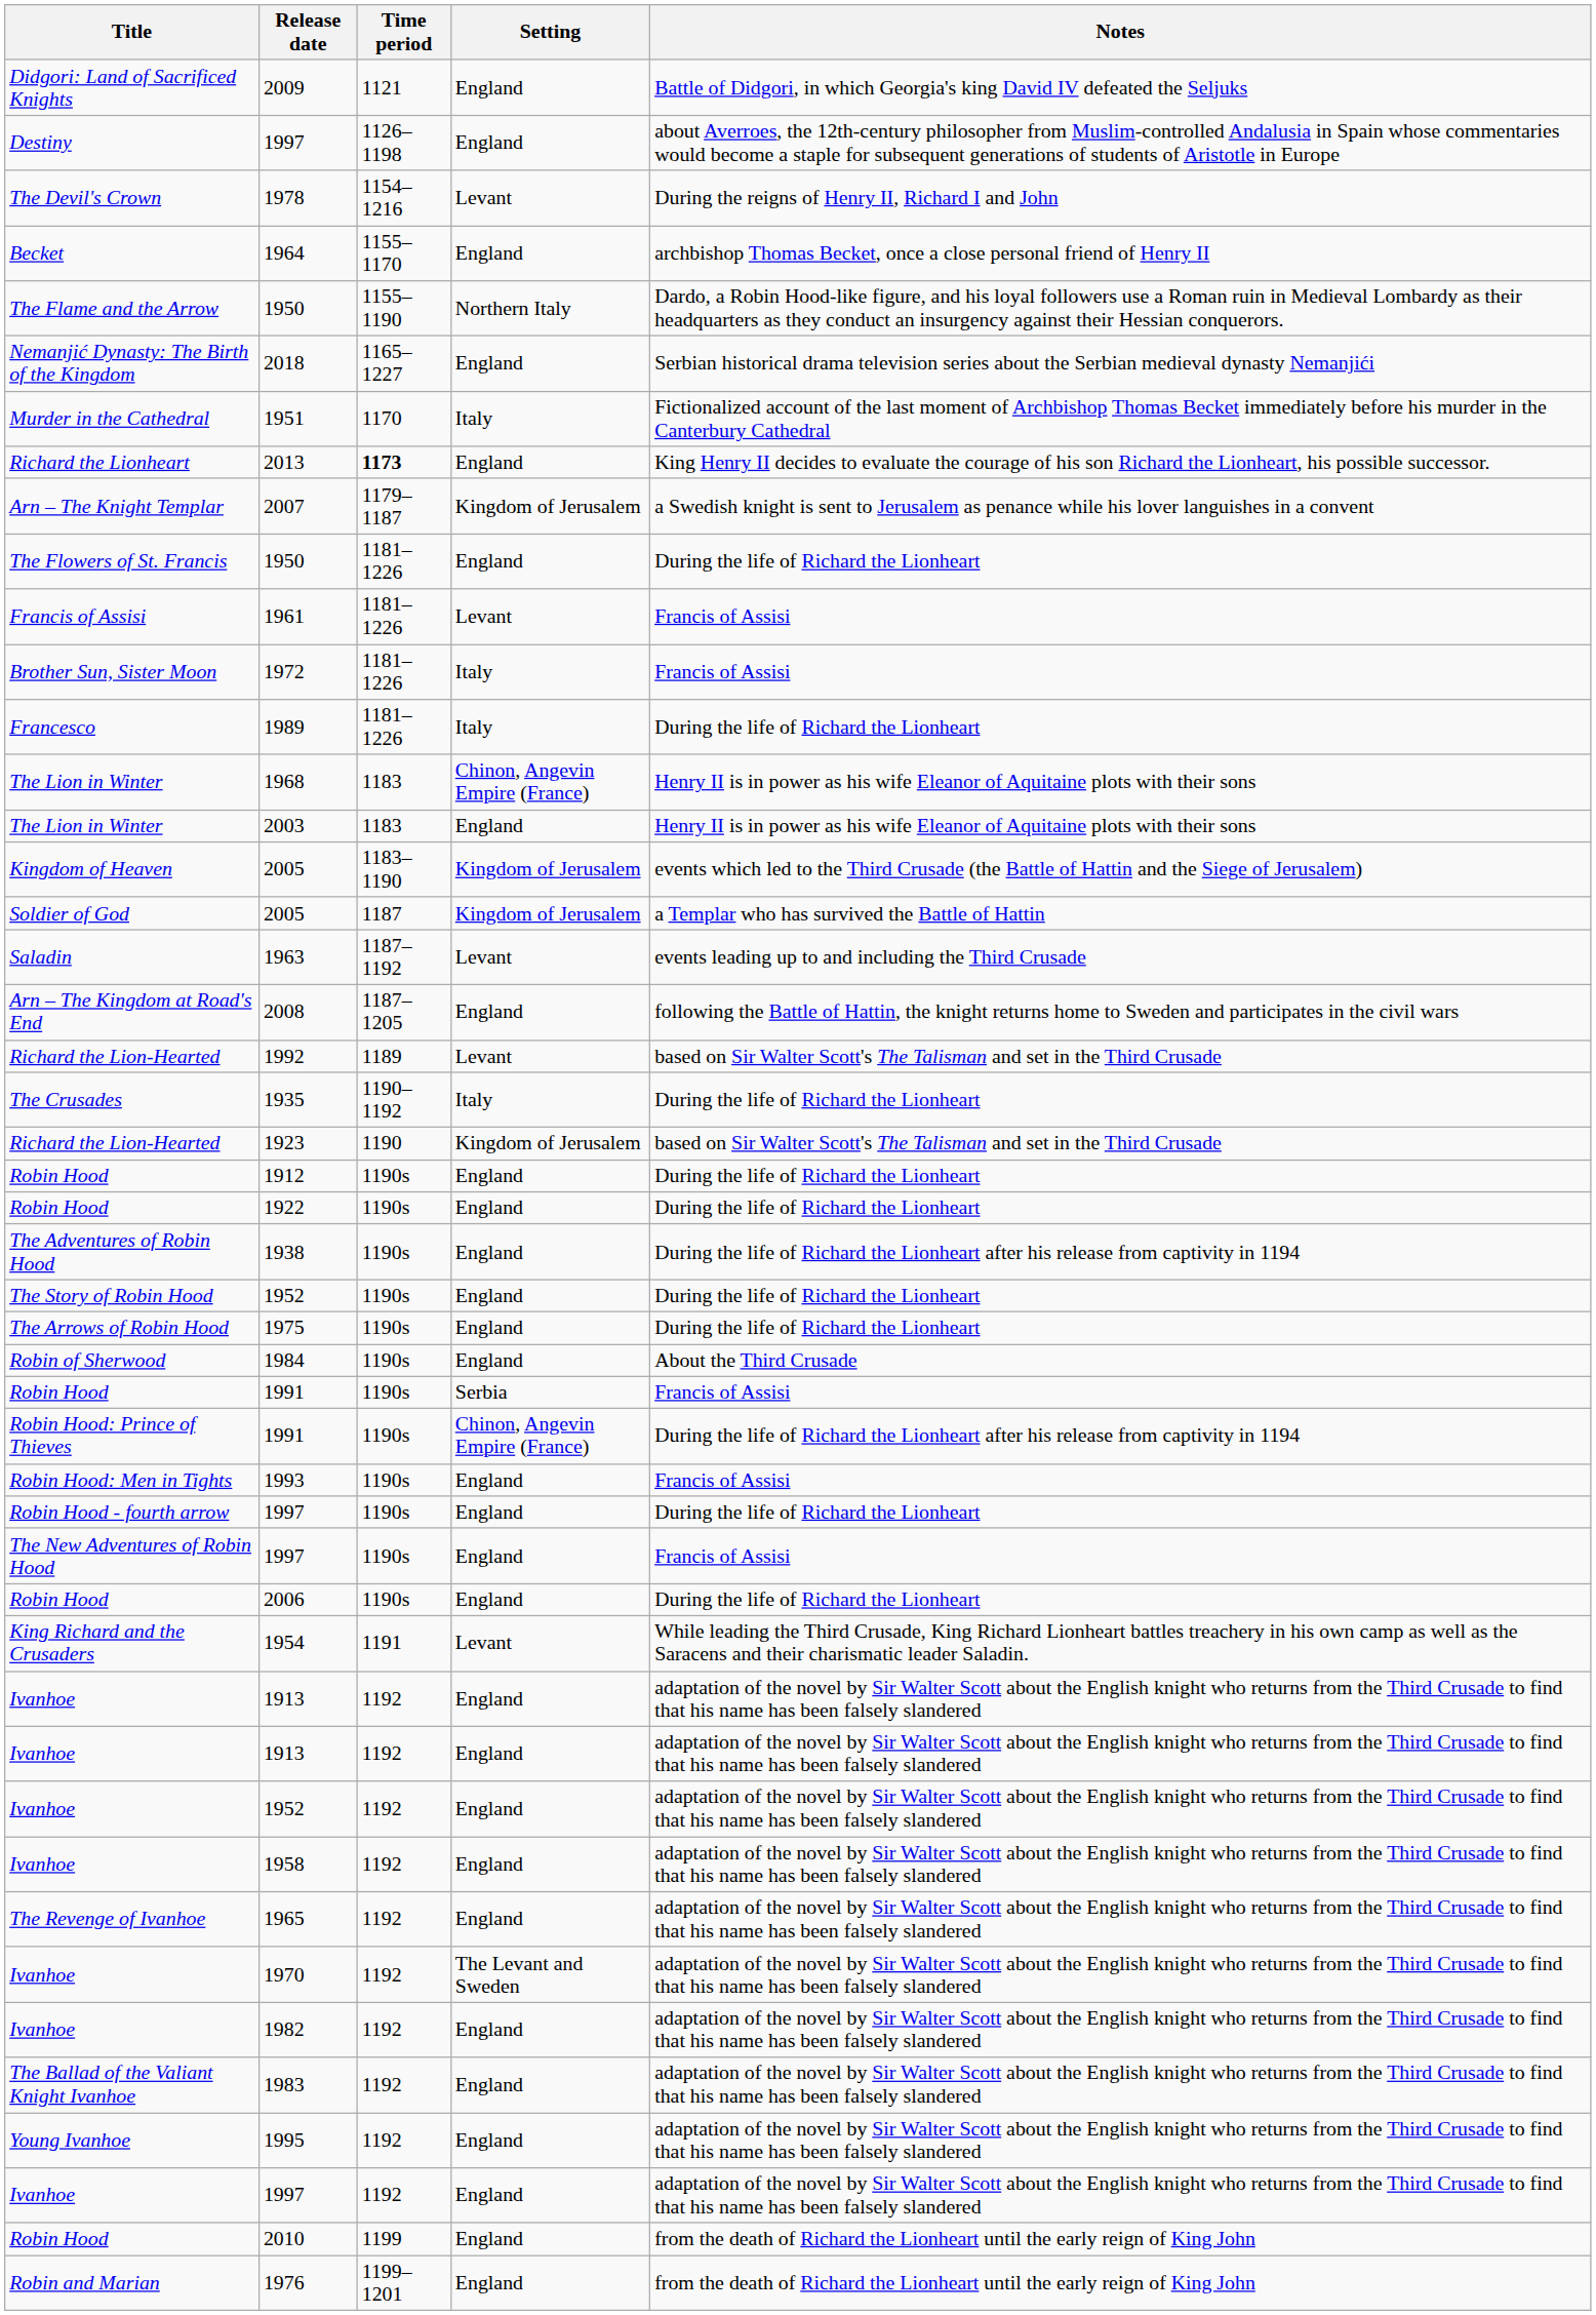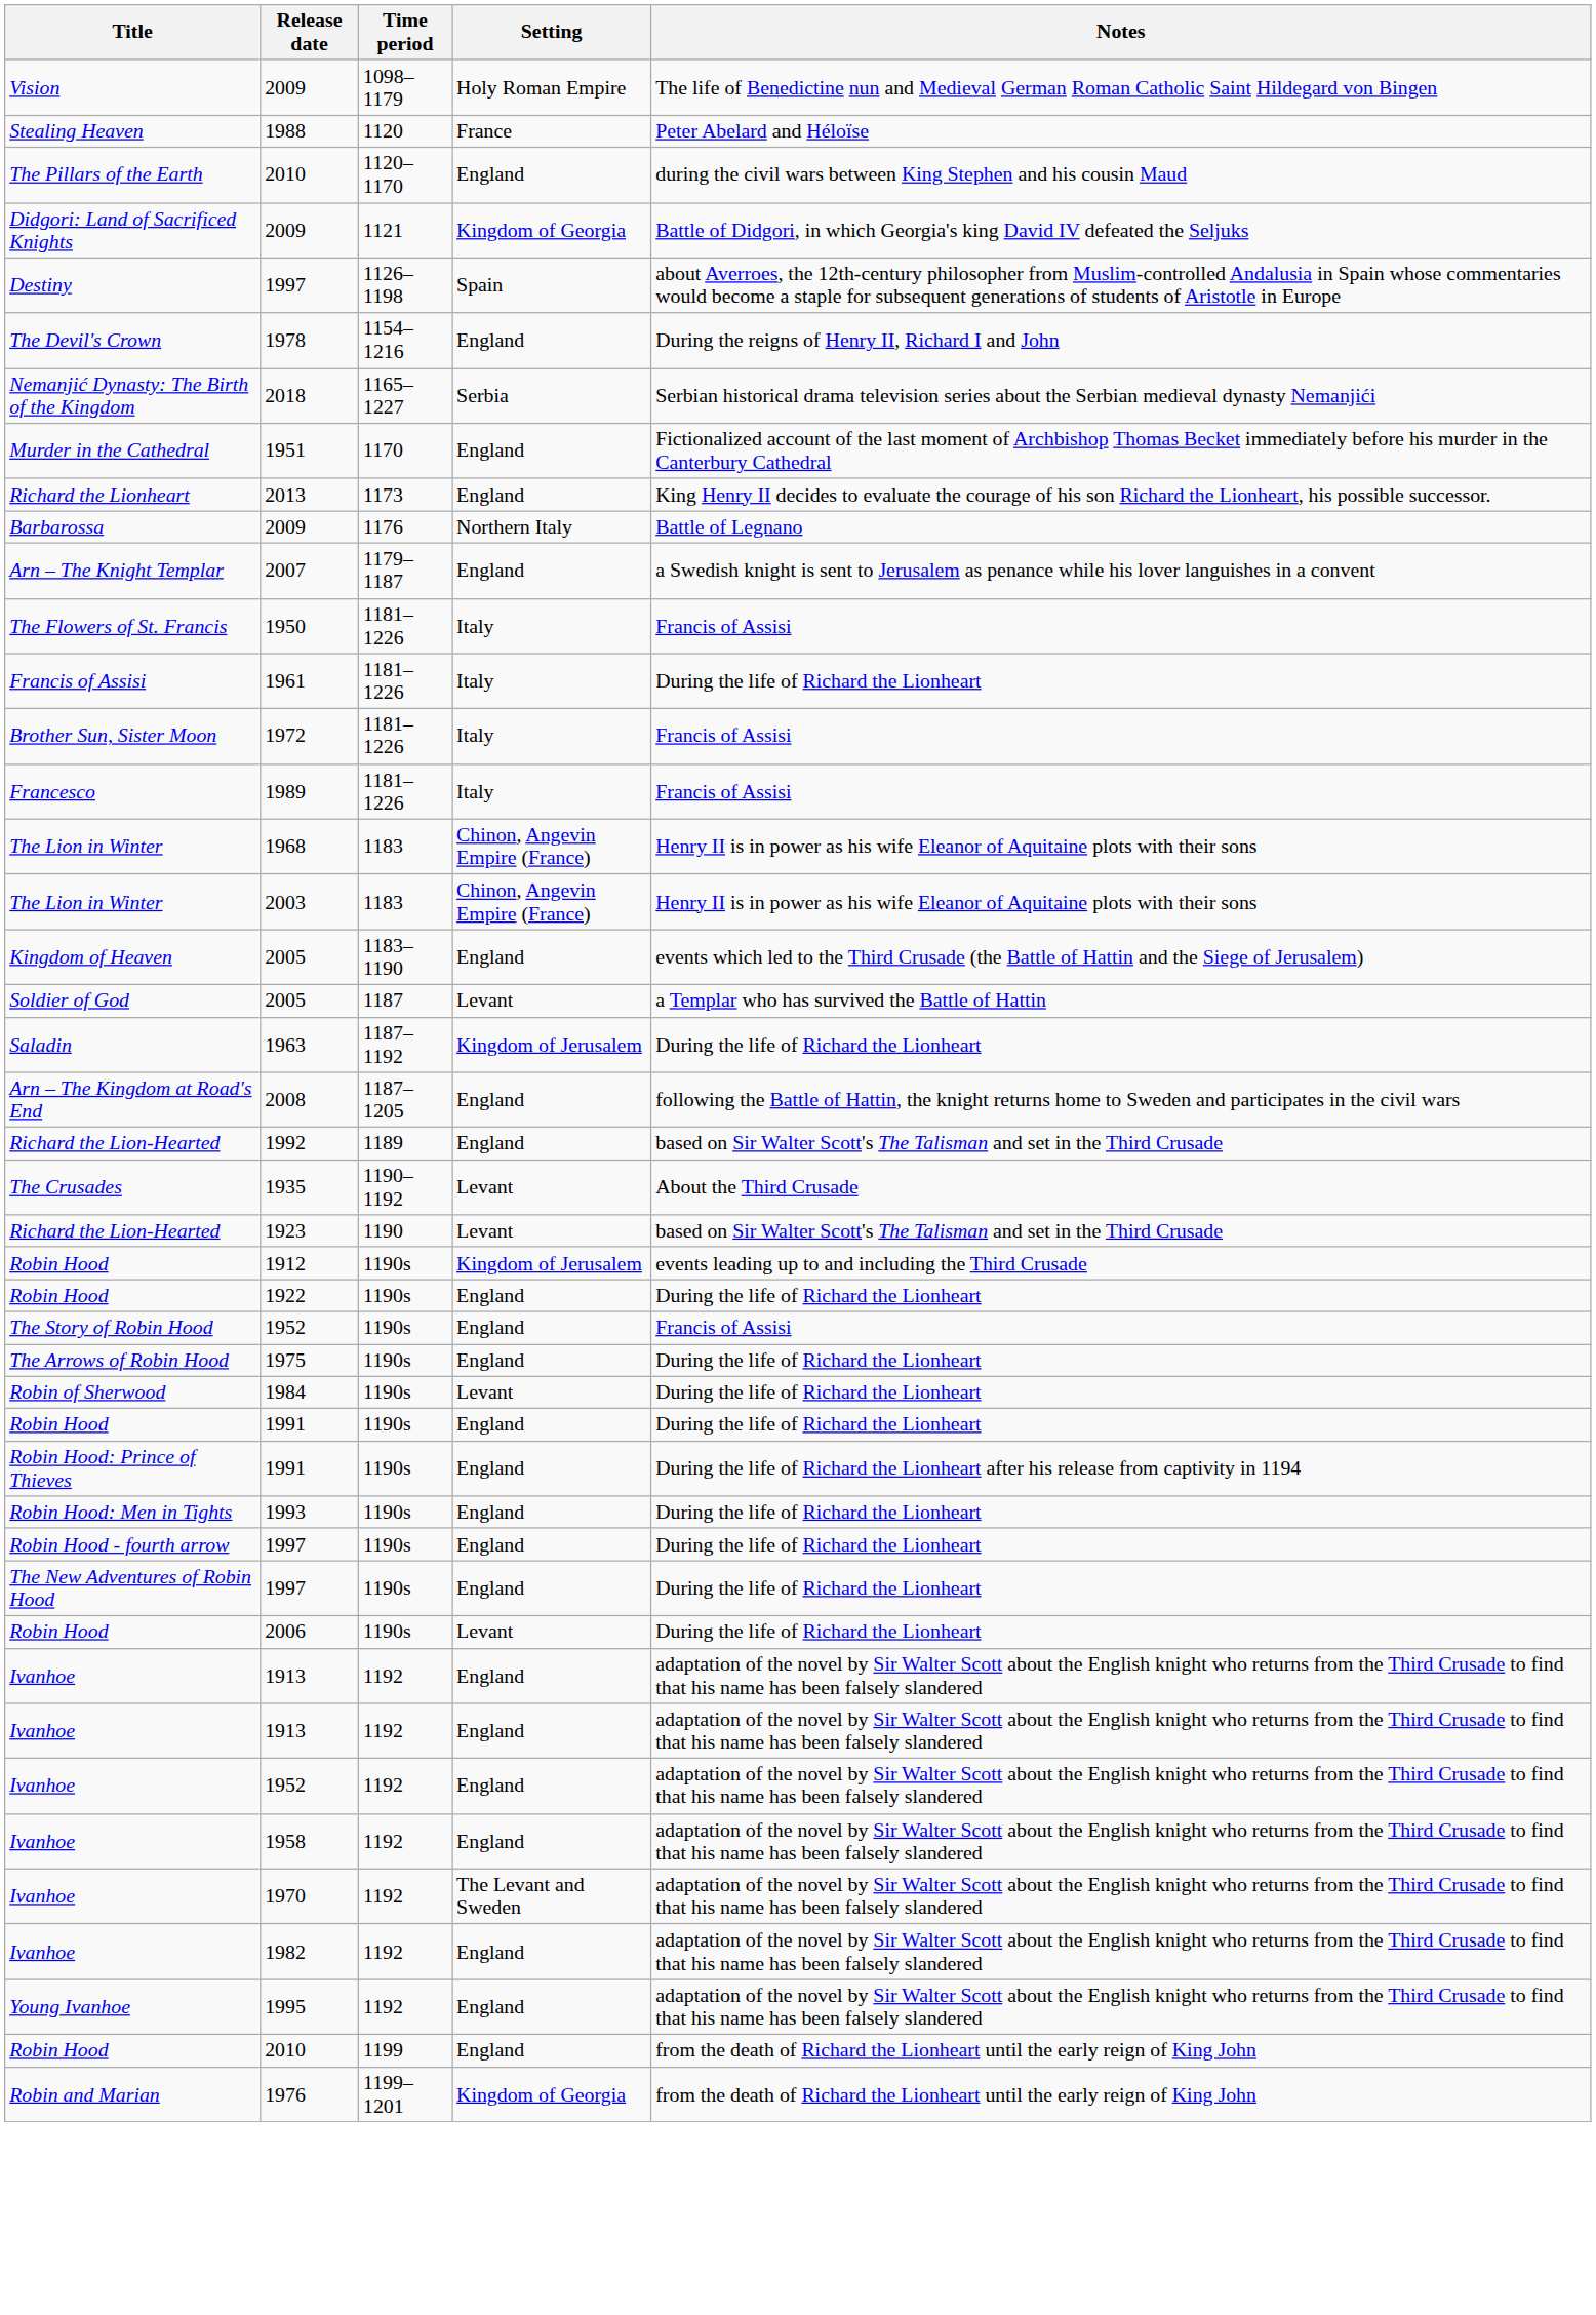+ row: Vision | 2009 | 1098–1179 | Holy Roman Empire | The life of Benedictine nun and Medieval German Roman Catholic Saint Hildegard von Bingen
+ row: Stealing Heaven | 1988 | 1120 | France | Peter Abelard and Héloïse
+ row: The Pillars of the Earth | 2010 | 1120–1170 | England | during the civil wars between King Stephen and his cousin Maud
Didgori: Land of Sacrificed Knights / 2009 | Setting: England -> Kingdom of Georgia
Destiny / 1997 | Setting: England -> Spain
1978 | Setting: Levant -> England
- row: Becket | 1964 | 1155–1170 | England | archbishop Thomas Becket, once a close personal friend of Henry II
- row: The Flame and the Arrow | 1950 | 1155–1190 | Northern Italy | Dardo, a Robin Hood-like figure, and his loyal followers use a Roman ruin in Medieval Lombardy as their headquarters as they conduct an insurgency against their Hessian conquerors.
2018 | Setting: England -> Serbia
1951 | Setting: Italy -> England
2013 | Time period: bold -> normal
+ row: Barbarossa | 2009 | 1176 | Northern Italy | Battle of Legnano
2007 | Setting: Kingdom of Jerusalem -> England
The Flowers of St. Francis / 1950 | Setting: England -> Italy
The Flowers of St. Francis / 1950 | Notes: During the life of Richard the Lionheart -> Francis of Assisi
1961 | Setting: Levant -> Italy
1961 | Notes: Francis of Assisi -> During the life of Richard the Lionheart
1989 | Notes: During the life of Richard the Lionheart -> Francis of Assisi
2003 | Setting: England -> Chinon, Angevin Empire (France)
Kingdom of Heaven / 2005 | Setting: Kingdom of Jerusalem -> England
Soldier of God / 2005 | Setting: Kingdom of Jerusalem -> Levant
1963 | Setting: Levant -> Kingdom of Jerusalem
1963 | Notes: events leading up to and including the Third Crusade -> During the life of Richard the Lionheart
1992 | Setting: Levant -> England
1935 | Setting: Italy -> Levant
1935 | Notes: During the life of Richard the Lionheart -> About the Third Crusade
1923 | Setting: Kingdom of Jerusalem -> Levant
1912 | Setting: England -> Kingdom of Jerusalem
1912 | Notes: During the life of Richard the Lionheart -> events leading up to and including the Third Crusade
- row: The Adventures of Robin Hood | 1938 | 1190s | England | During the life of Richard the Lionheart after his release from captivity in 1194
The Story of Robin Hood / 1952 | Notes: During the life of Richard the Lionheart -> Francis of Assisi
1984 | Setting: England -> Levant
1984 | Notes: About the Third Crusade -> During the life of Richard the Lionheart
Robin Hood / 1991 | Setting: Serbia -> England
Robin Hood / 1991 | Notes: Francis of Assisi -> During the life of Richard the Lionheart
Robin Hood: Prince of Thieves / 1991 | Setting: Chinon, Angevin Empire (France) -> England
1993 | Notes: Francis of Assisi -> During the life of Richard the Lionheart
The New Adventures of Robin Hood / 1997 | Notes: Francis of Assisi -> During the life of Richard the Lionheart
2006 | Setting: England -> Levant
- row: King Richard and the Crusaders | 1954 | 1191 | Levant | While leading the Third Crusade, King Richard Lionheart battles treachery in his own camp as well as the Saracens and their charismatic leader Saladin.
- row: The Revenge of Ivanhoe | 1965 | 1192 | England | adaptation of the novel by Sir Walter Scott about the English knight who returns from the Third Crusade to find that his name has been falsely slandered
- row: The Ballad of the Valiant Knight Ivanhoe | 1983 | 1192 | England | adaptation of the novel by Sir Walter Scott about the English knight who returns from the Third Crusade to find that his name has been falsely slandered
- row: Ivanhoe | 1997 | 1192 | England | adaptation of the novel by Sir Walter Scott about the English knight who returns from the Third Crusade to find that his name has been falsely slandered
1976 | Setting: England -> Kingdom of Georgia
